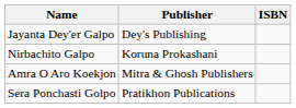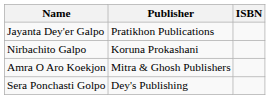Jayanta Dey'er Galpo | Publisher: Dey's Publishing -> Pratikhon Publications
Sera Ponchasti Golpo | Publisher: Pratikhon Publications -> Dey's Publishing
